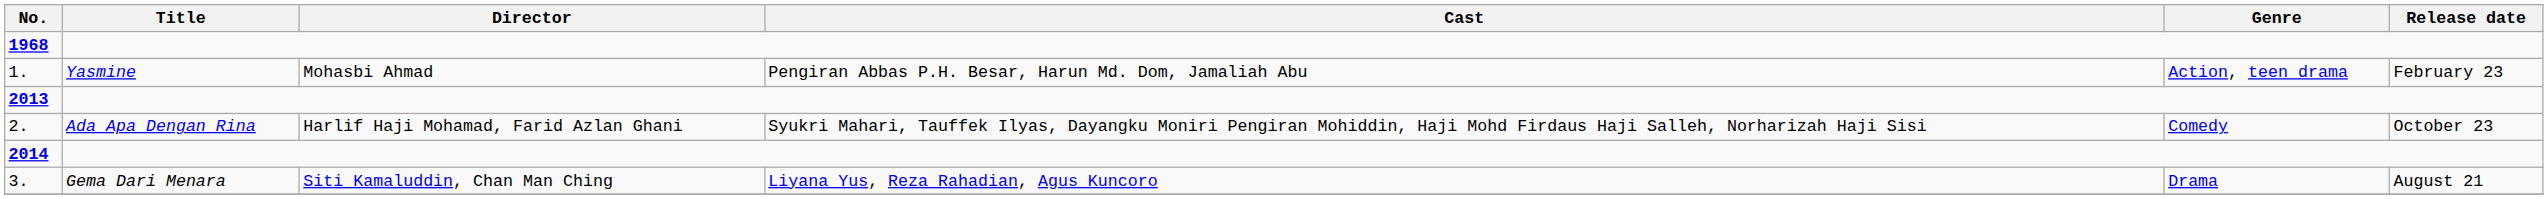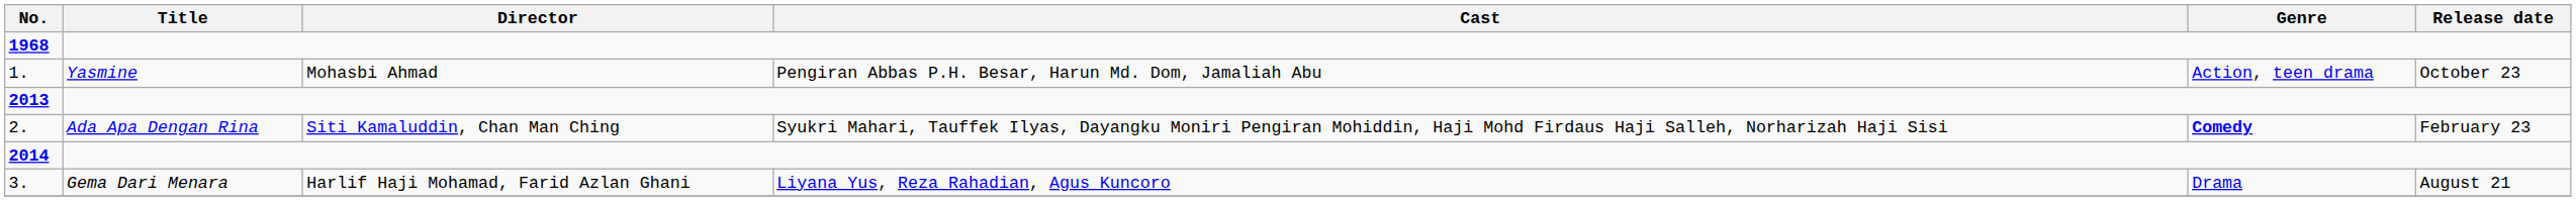1. | Release date: February 23 -> October 23
2. | Director: Harlif Haji Mohamad, Farid Azlan Ghani -> Siti Kamaluddin, Chan Man Ching
2. | Genre: normal -> bold
2. | Release date: October 23 -> February 23
3. | Director: Siti Kamaluddin, Chan Man Ching -> Harlif Haji Mohamad, Farid Azlan Ghani
